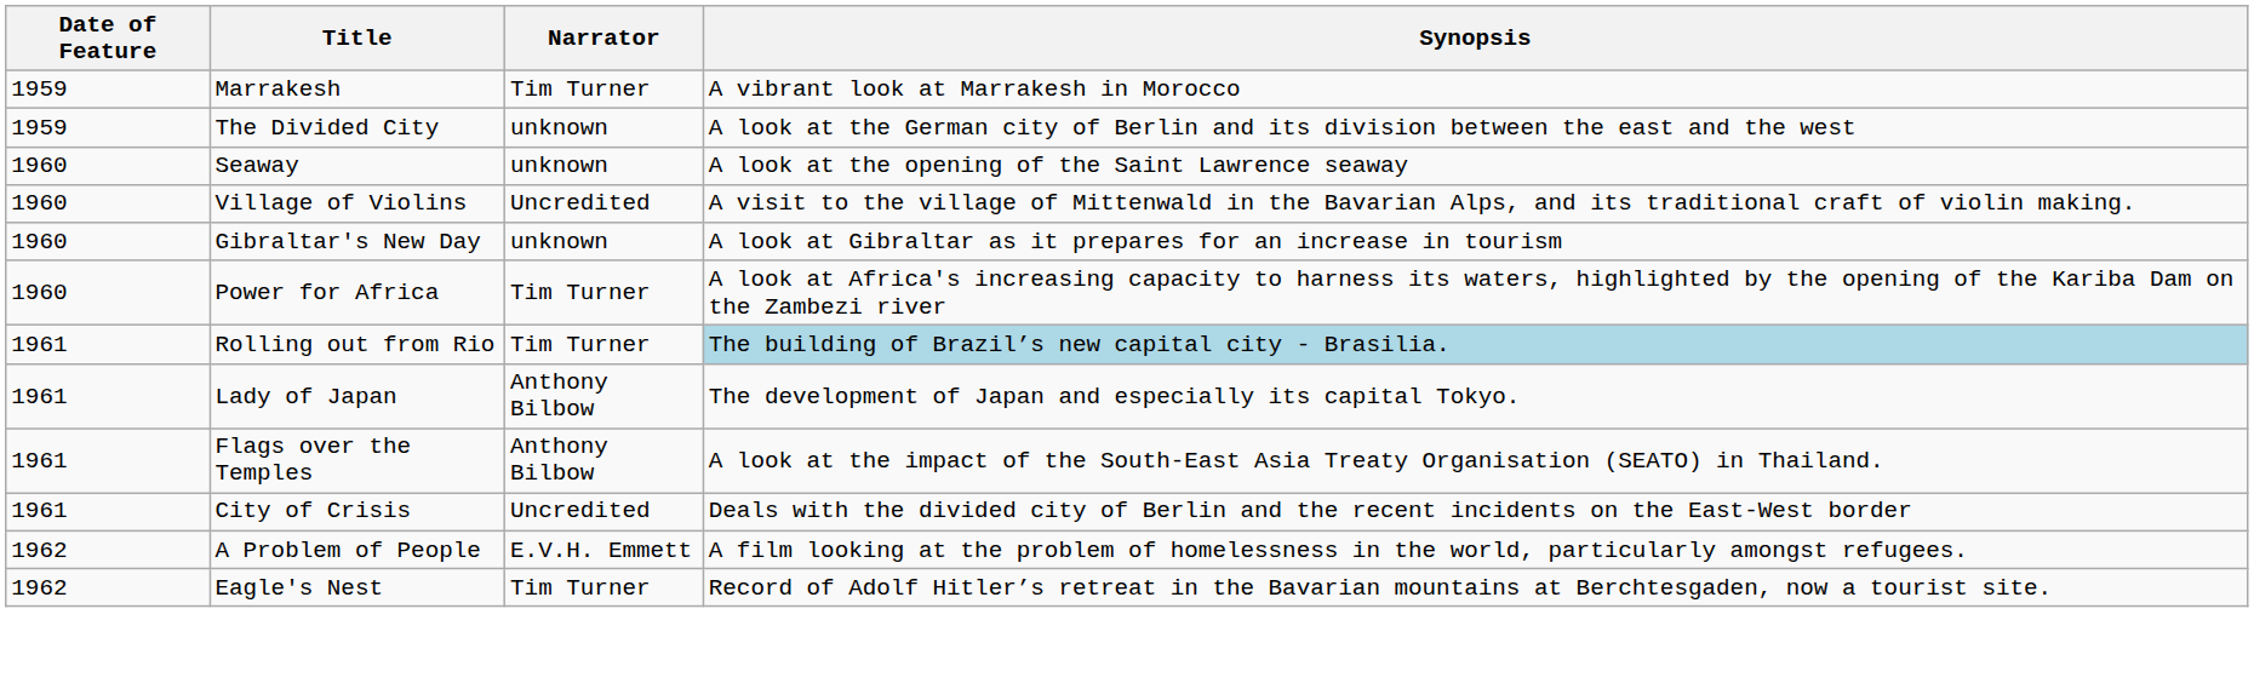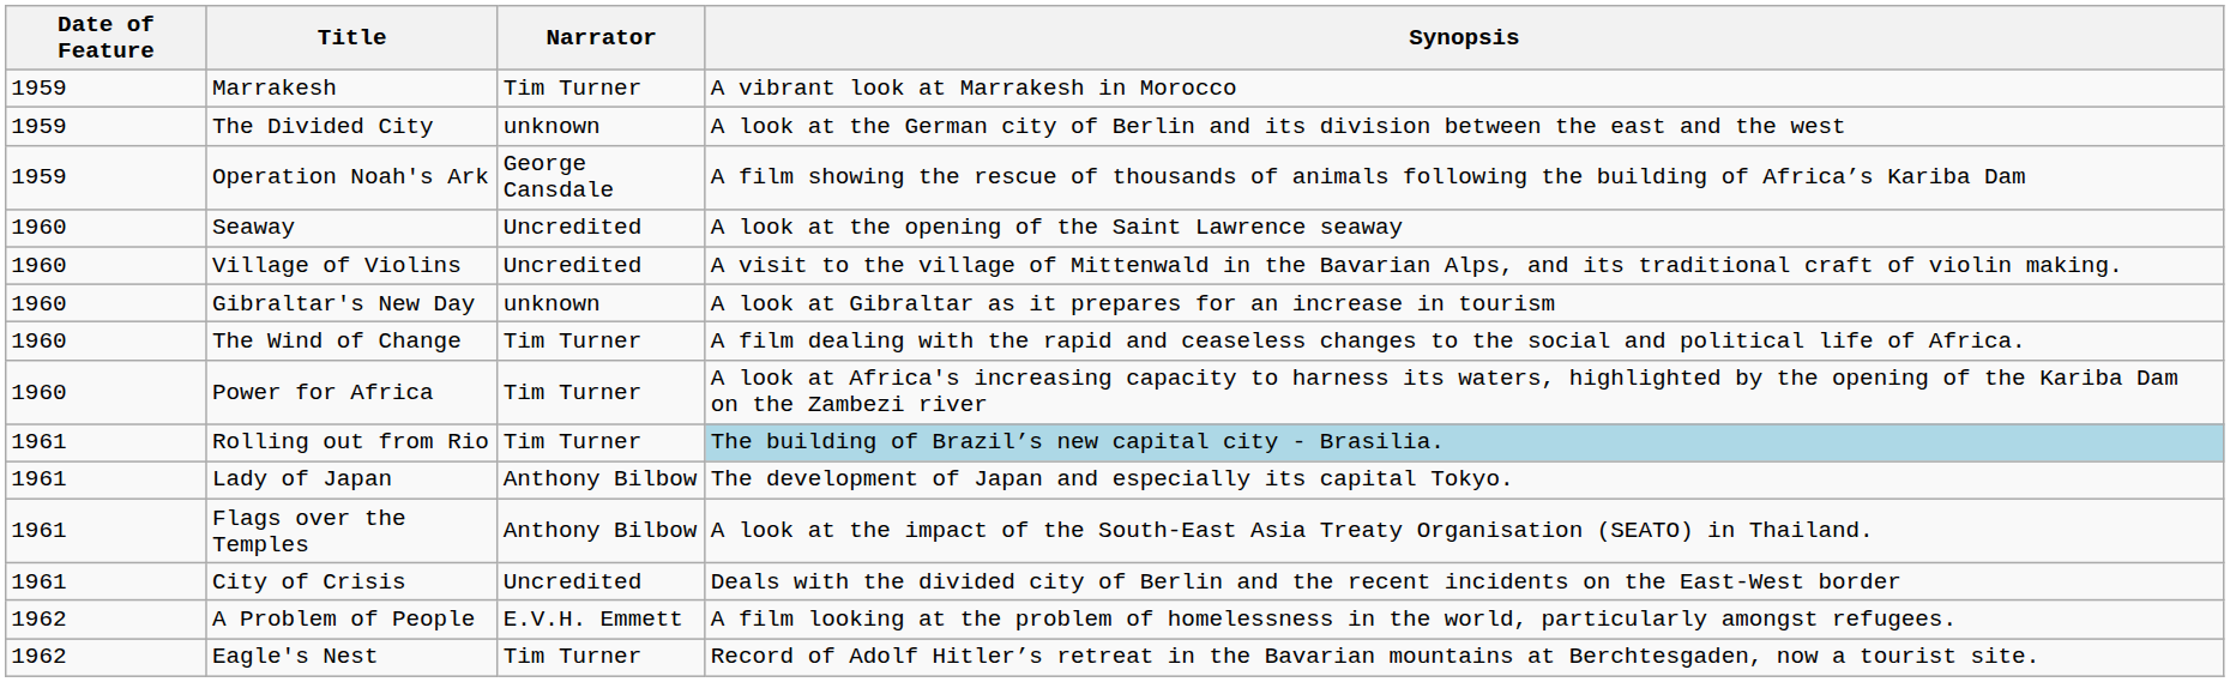+ row: 1959 | Operation Noah's Ark | George Cansdale | A film showing the rescue of thousands of animals following the building of Africa’s Kariba Dam
Seaway | Narrator: unknown -> Uncredited
+ row: 1960 | The Wind of Change | Tim Turner | A film dealing with the rapid and ceaseless changes to the social and political life of Africa.
